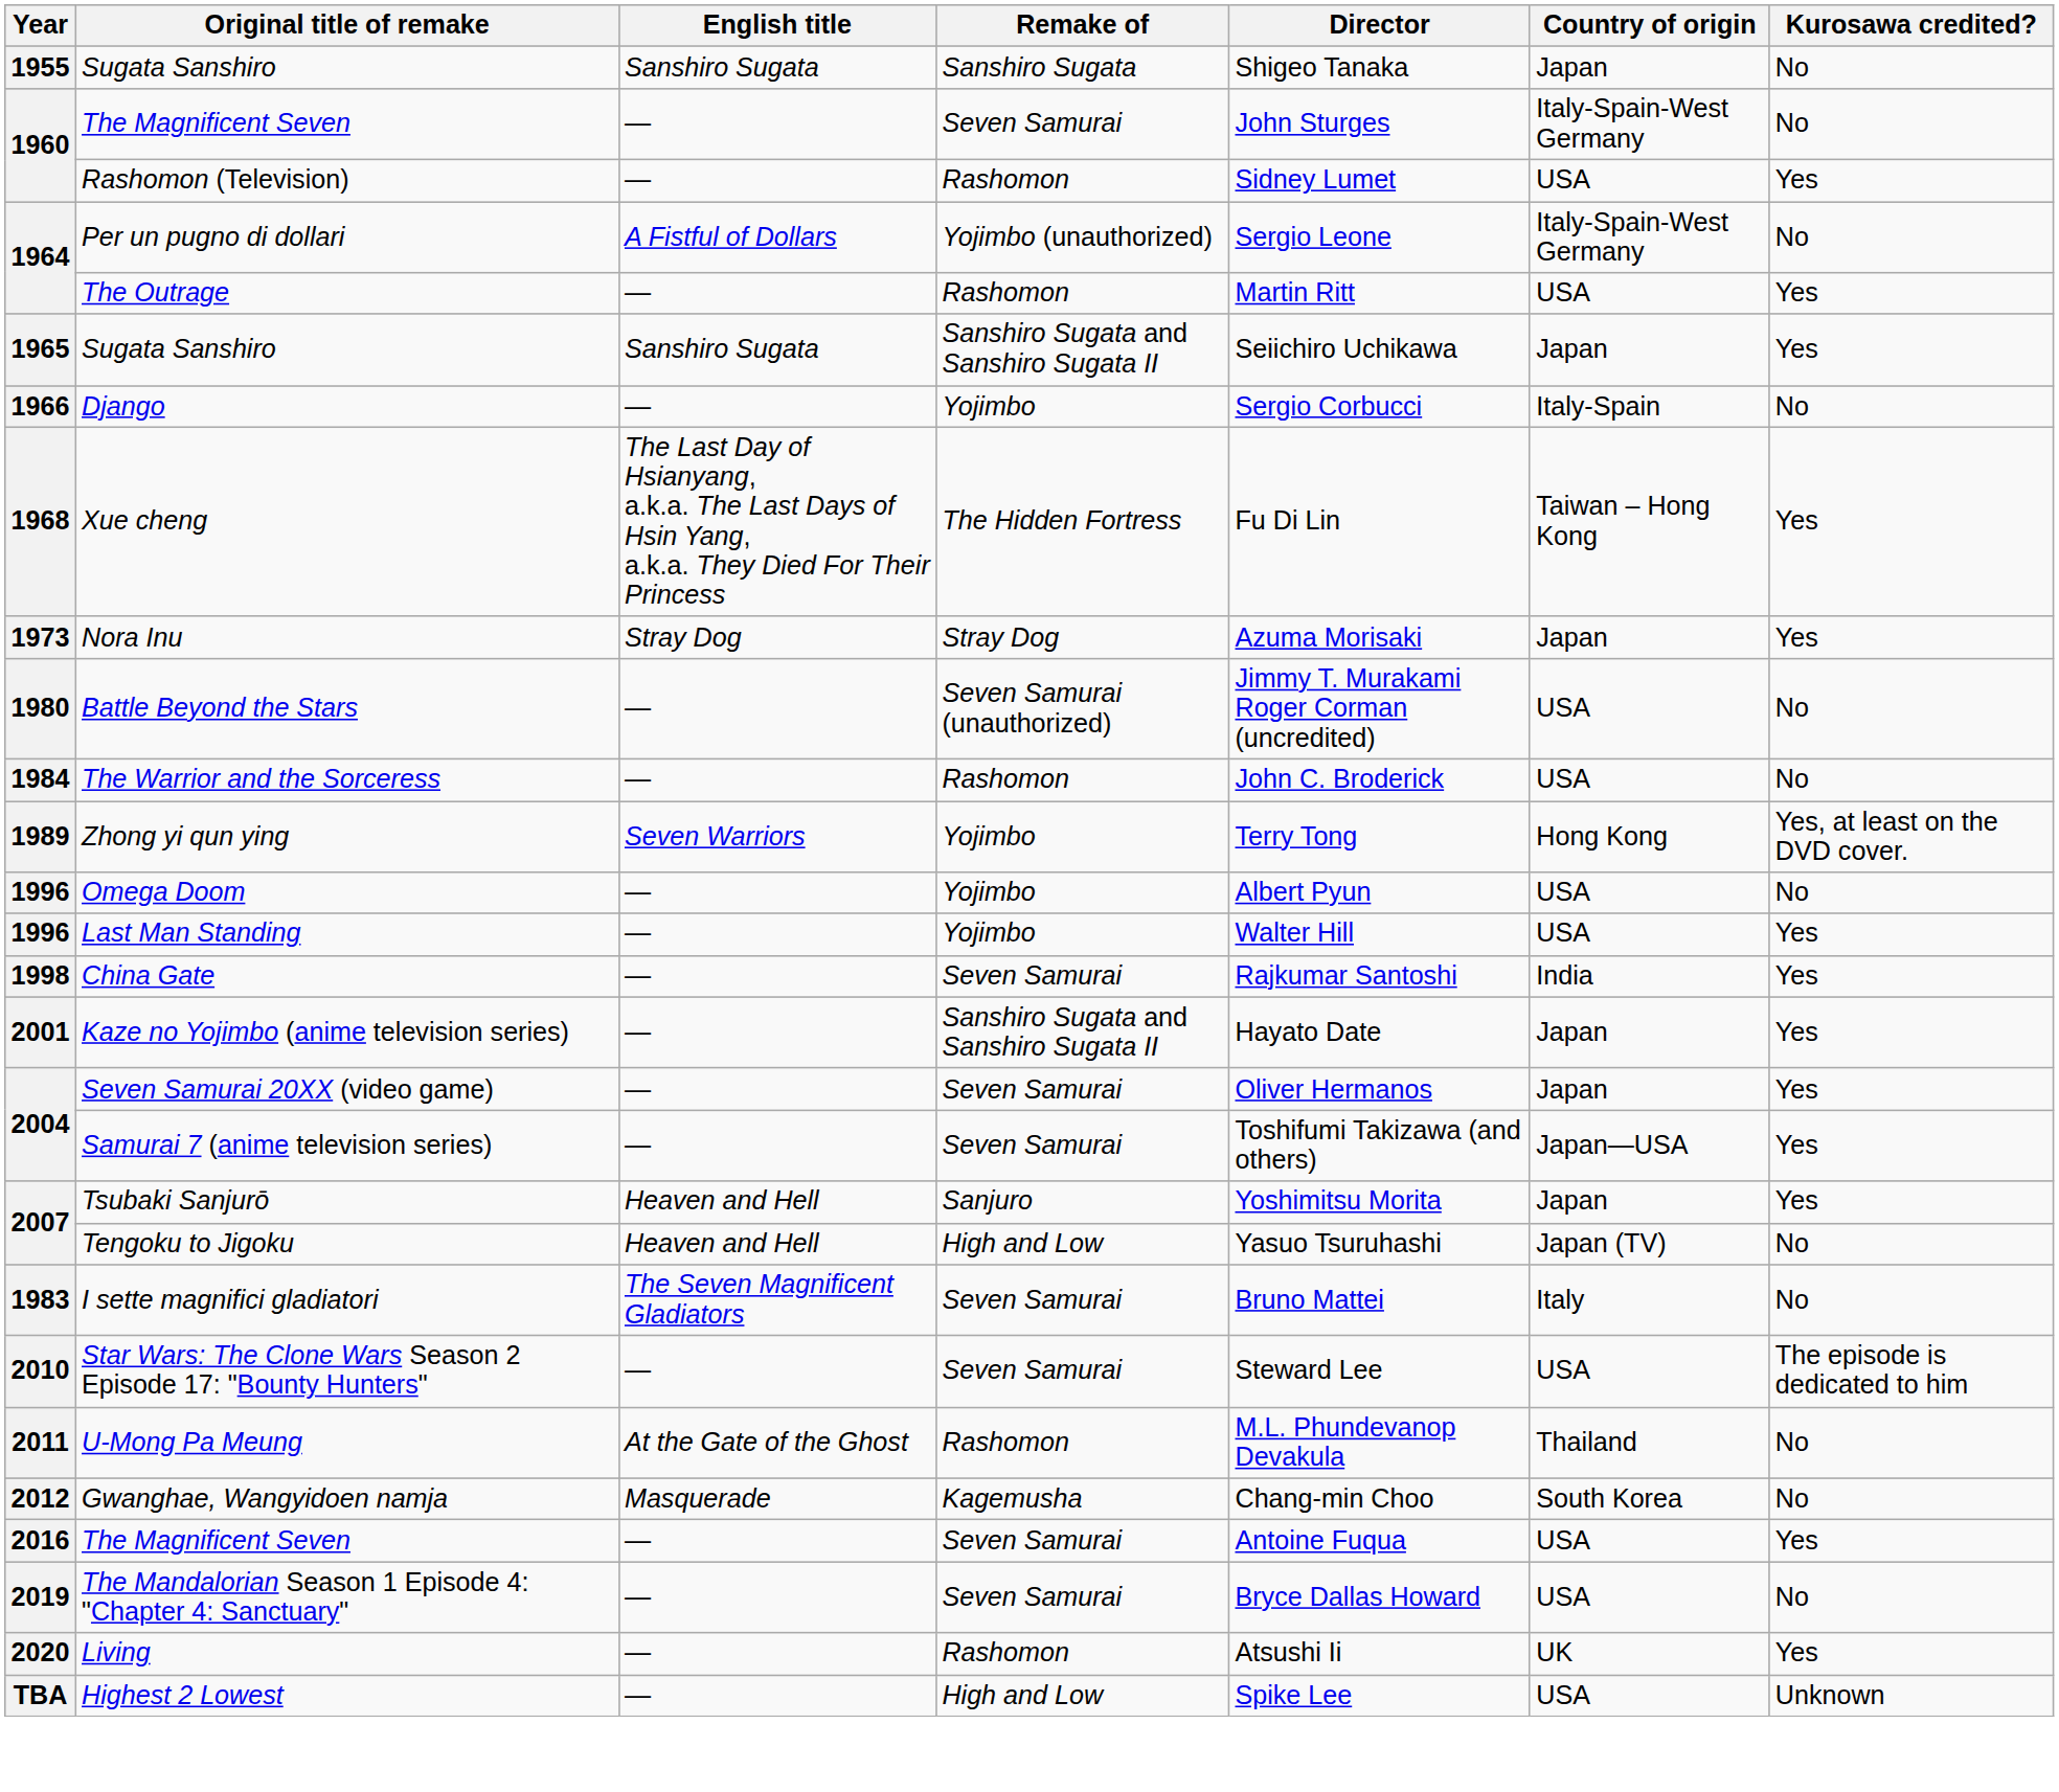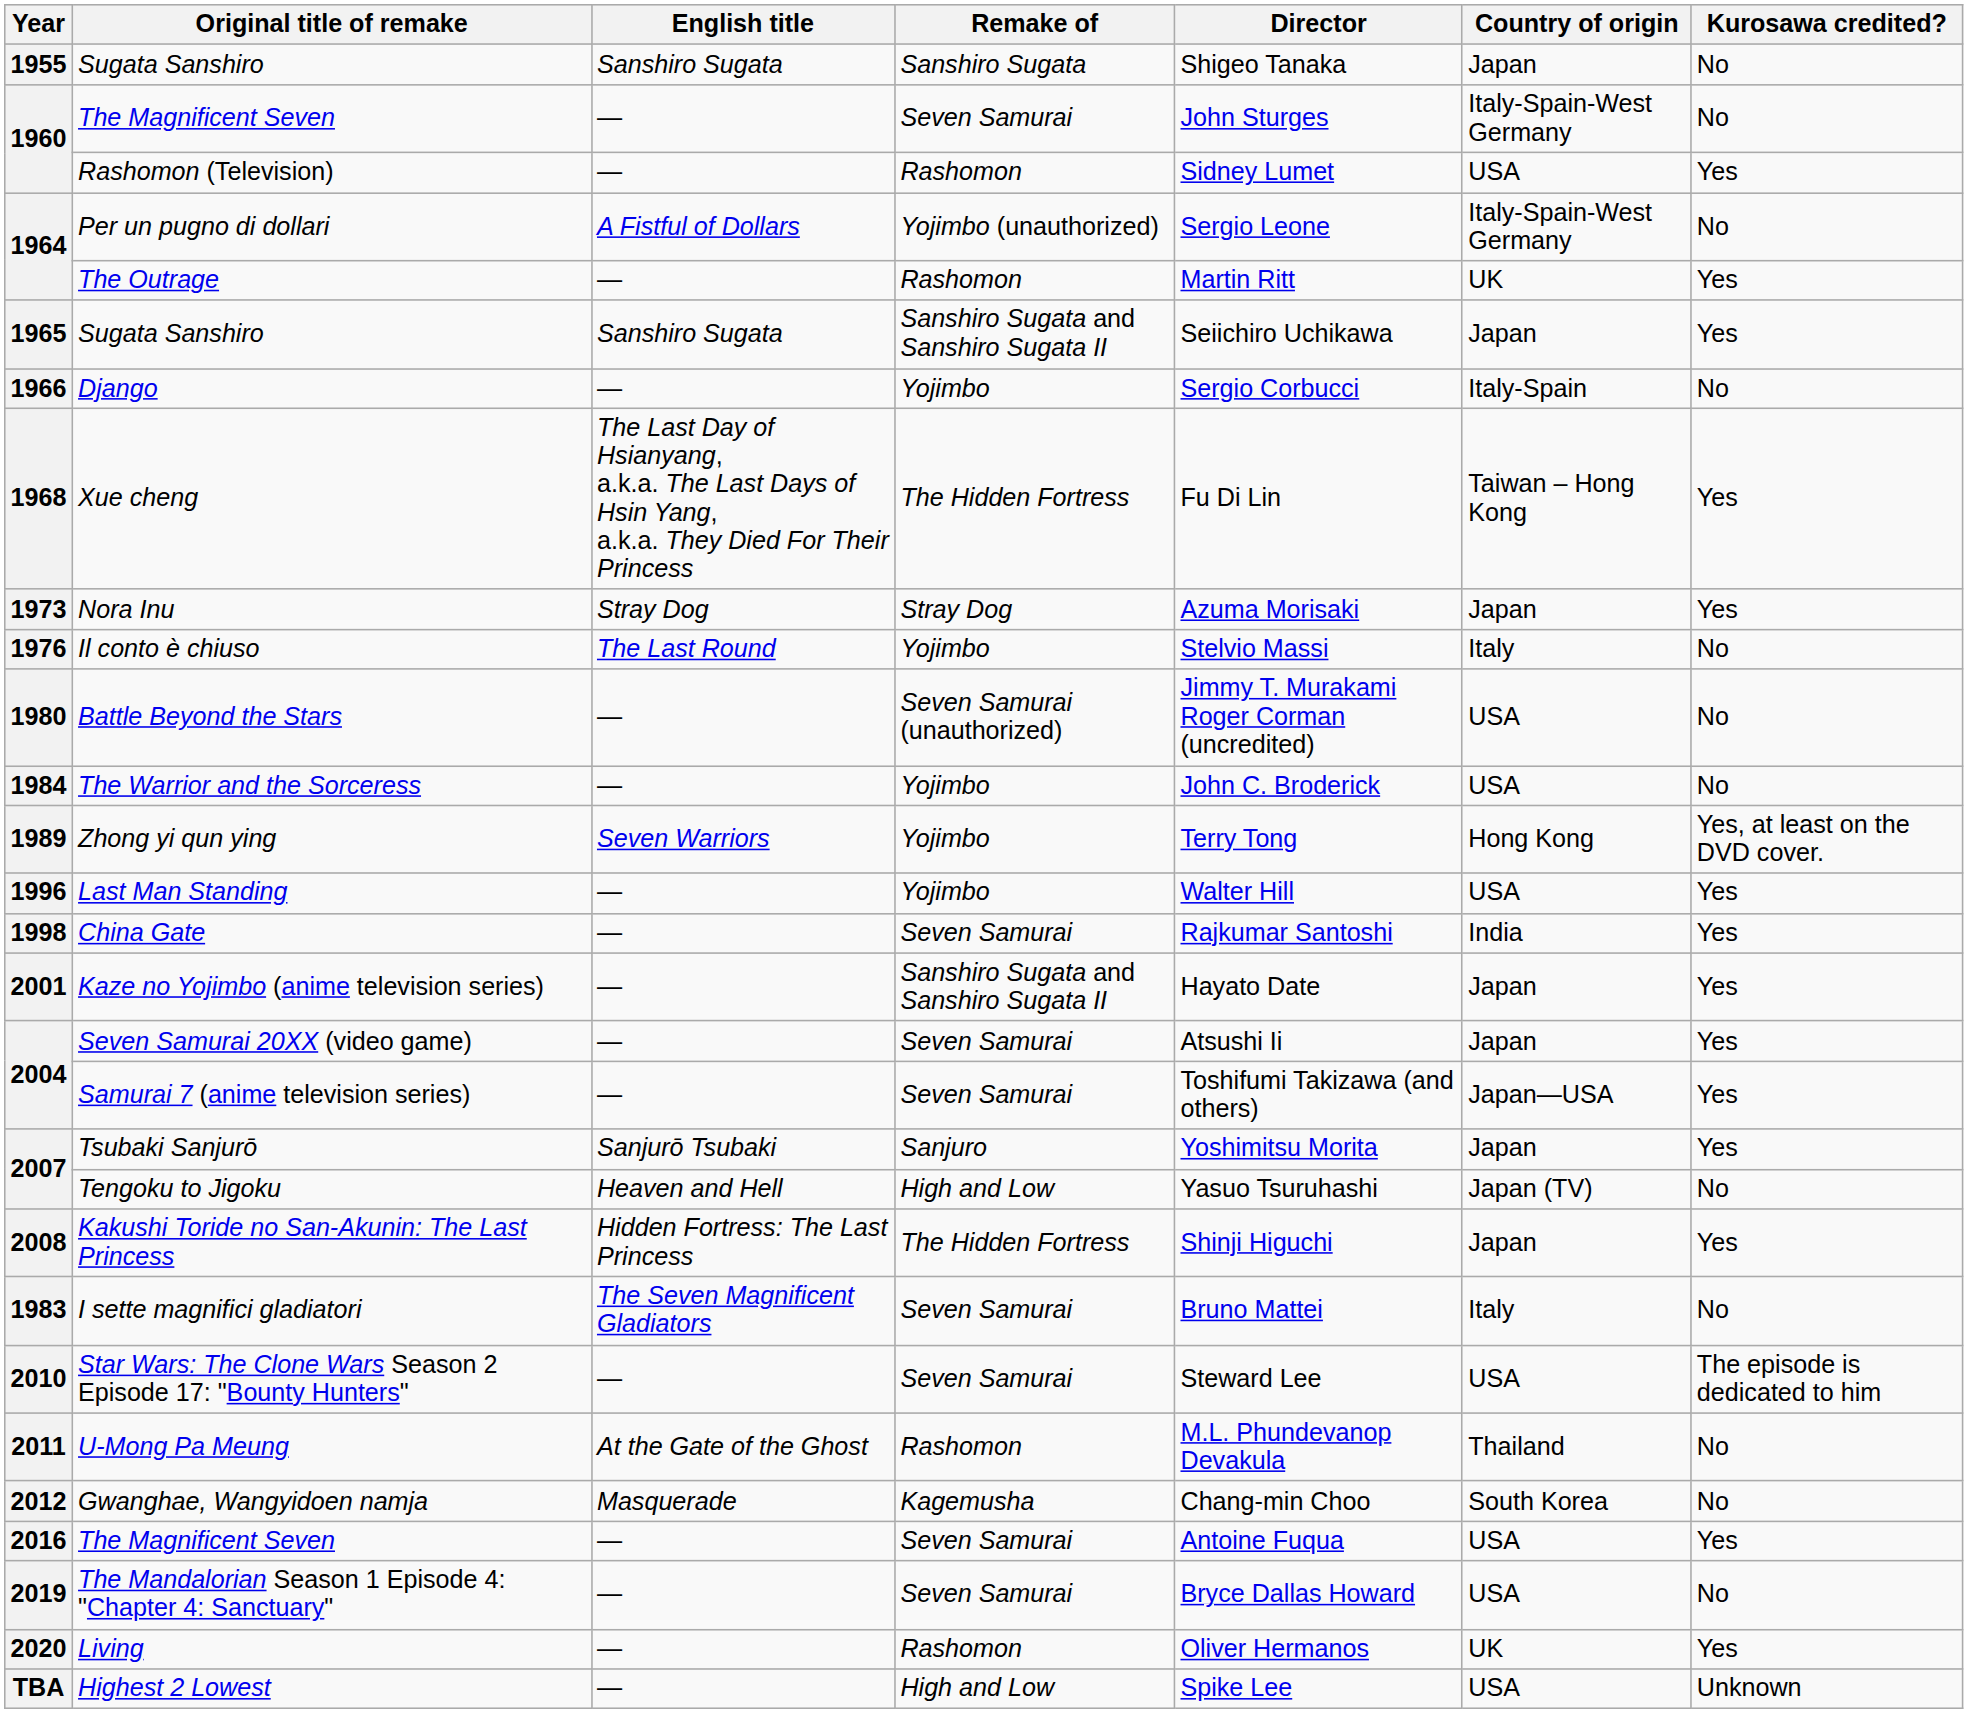The Outrage | Country of origin: USA -> UK
+ row: 1976 | Il conto è chiuso | The Last Round | Yojimbo | Stelvio Massi | Italy | No
The Warrior and the Sorceress | Remake of: Rashomon -> Yojimbo
- row: 1996 | Omega Doom | — | Yojimbo | Albert Pyun | USA | No
Seven Samurai 20XX (video game) | Director: Oliver Hermanos -> Atsushi Ii
Tsubaki Sanjurō | English title: Heaven and Hell -> Sanjurō Tsubaki
+ row: 2008 | Kakushi Toride no San-Akunin: The Last Princess | Hidden Fortress: The Last Princess | The Hidden Fortress | Shinji Higuchi | Japan | Yes
Living | Director: Atsushi Ii -> Oliver Hermanos
